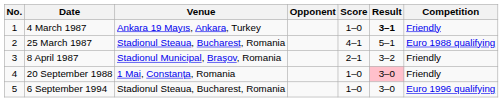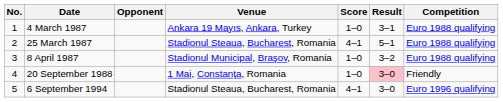columns swapped: Venue <-> Opponent
4 March 1987 | Result: bold -> normal
4 March 1987 | Competition: Friendly -> Euro 1988 qualifying
8 April 1987 | Score: 2–1 -> 1–0
8 April 1987 | Competition: Friendly -> Euro 1988 qualifying
6 September 1994 | Score: 1–0 -> 4–1
